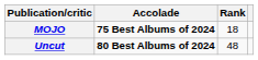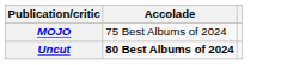- column: Rank | 18 | 48
MOJO | Accolade: bold -> normal
